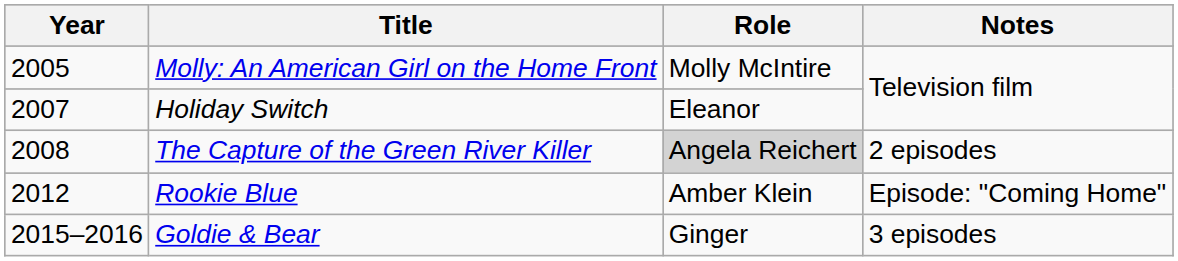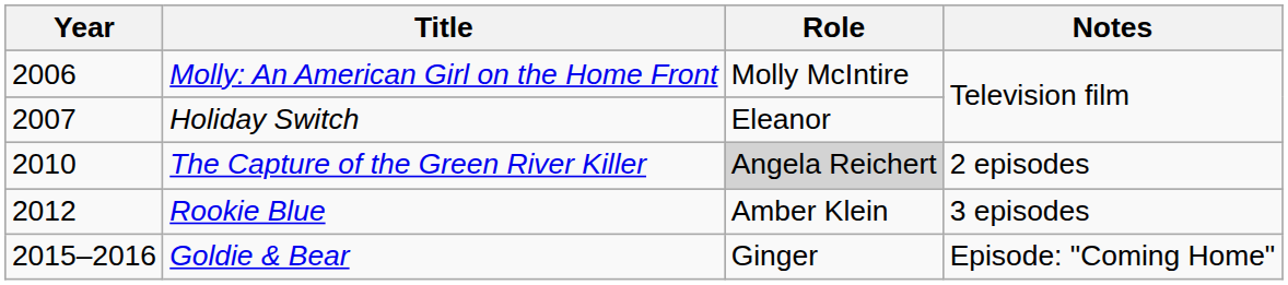Molly: An American Girl on the Home Front | Year: 2005 -> 2006
The Capture of the Green River Killer | Year: 2008 -> 2010
Rookie Blue | Notes: Episode: "Coming Home" -> 3 episodes
Goldie & Bear | Notes: 3 episodes -> Episode: "Coming Home"
